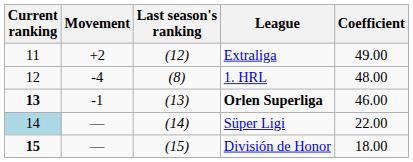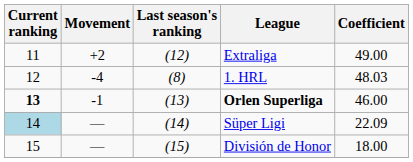1. HRL | Coefficient: 48.00 -> 48.03
Süper Ligi | Coefficient: 22.00 -> 22.09
División de Honor | Current ranking: bold -> normal
